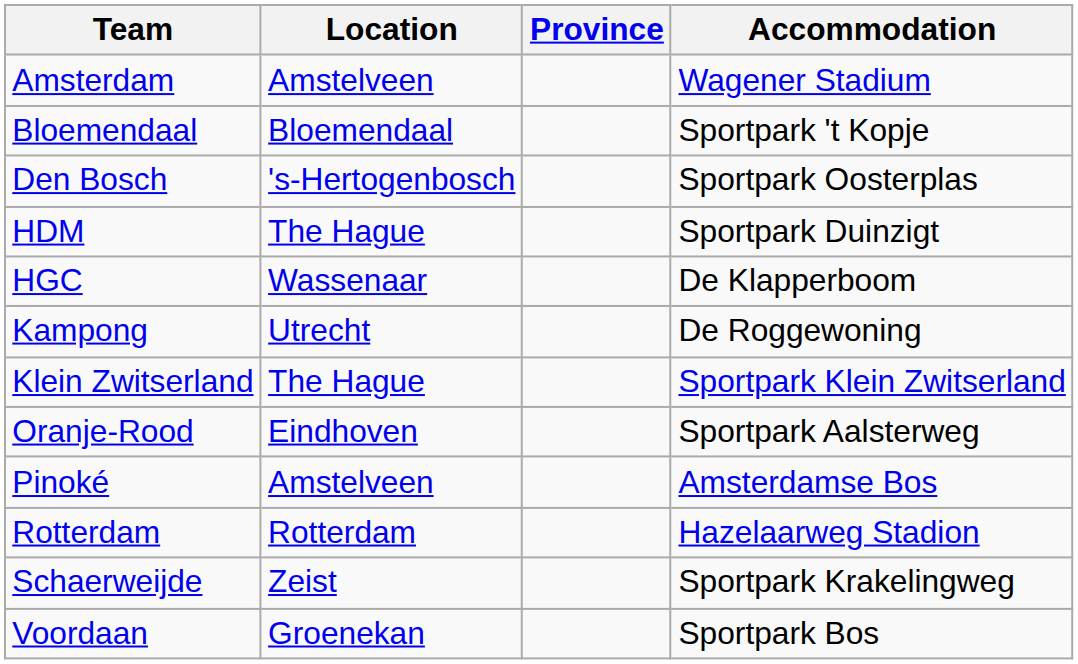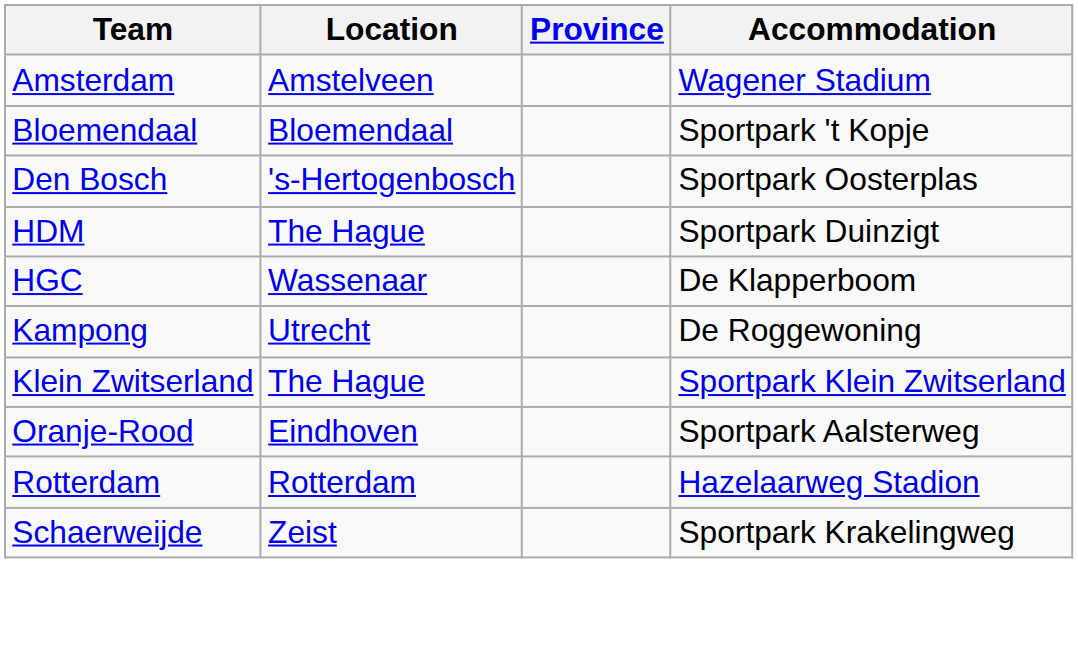- row: Pinoké | Amstelveen | Amsterdamse Bos
- row: Voordaan | Groenekan | Sportpark Bos
